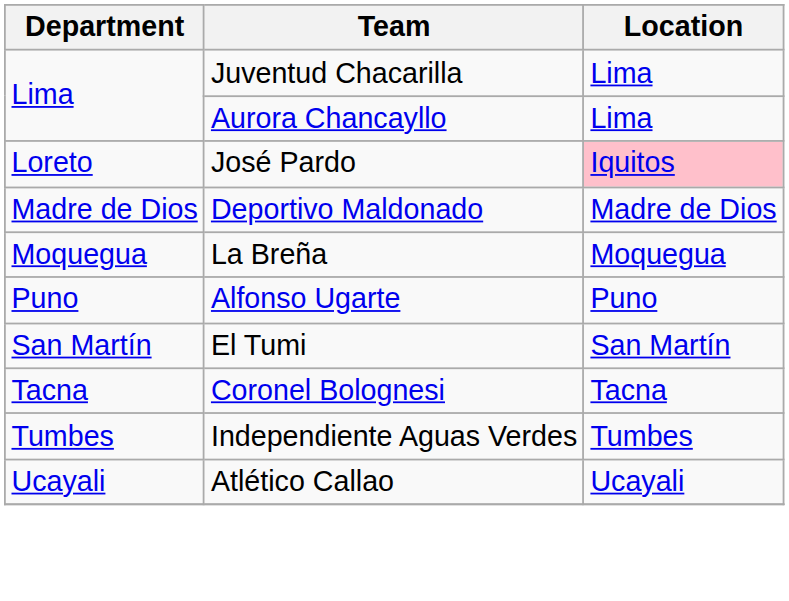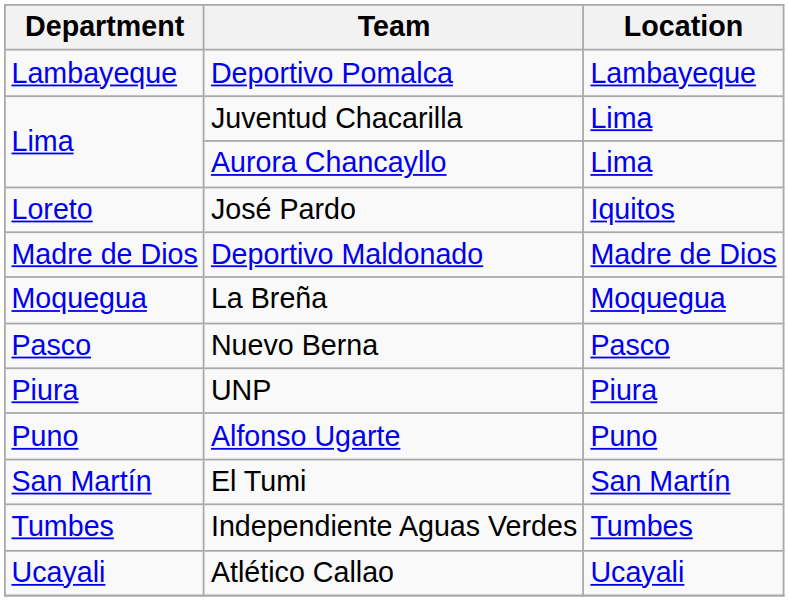+ row: Lambayeque | Deportivo Pomalca | Lambayeque
José Pardo | Location: pink background -> no background
+ row: Pasco | Nuevo Berna | Pasco
+ row: Piura | UNP | Piura
- row: Tacna | Coronel Bolognesi | Tacna
